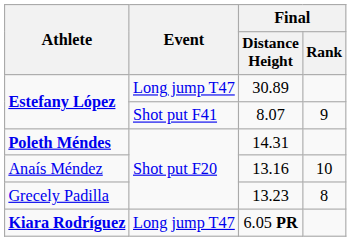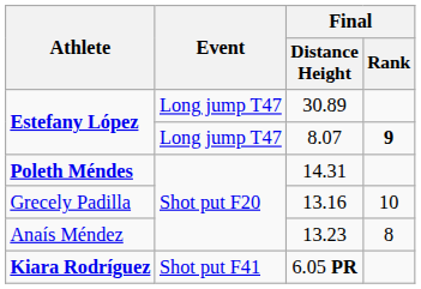8.07 | Event: Shot put F41 -> Long jump T47
8.07 | Final / Rank: normal -> bold
13.16 | Athlete: Anaís Méndez -> Grecely Padilla
13.23 | Athlete: Grecely Padilla -> Anaís Méndez
6.05 PR | Event: Long jump T47 -> Shot put F41
